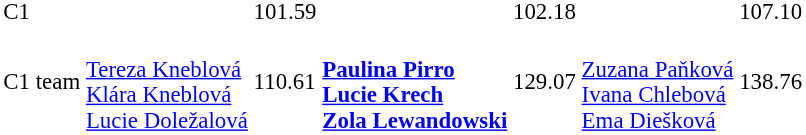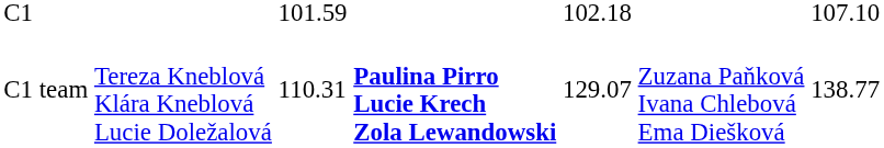C1 team | column 3: 110.61 -> 110.31
C1 team | column 7: 138.76 -> 138.77
